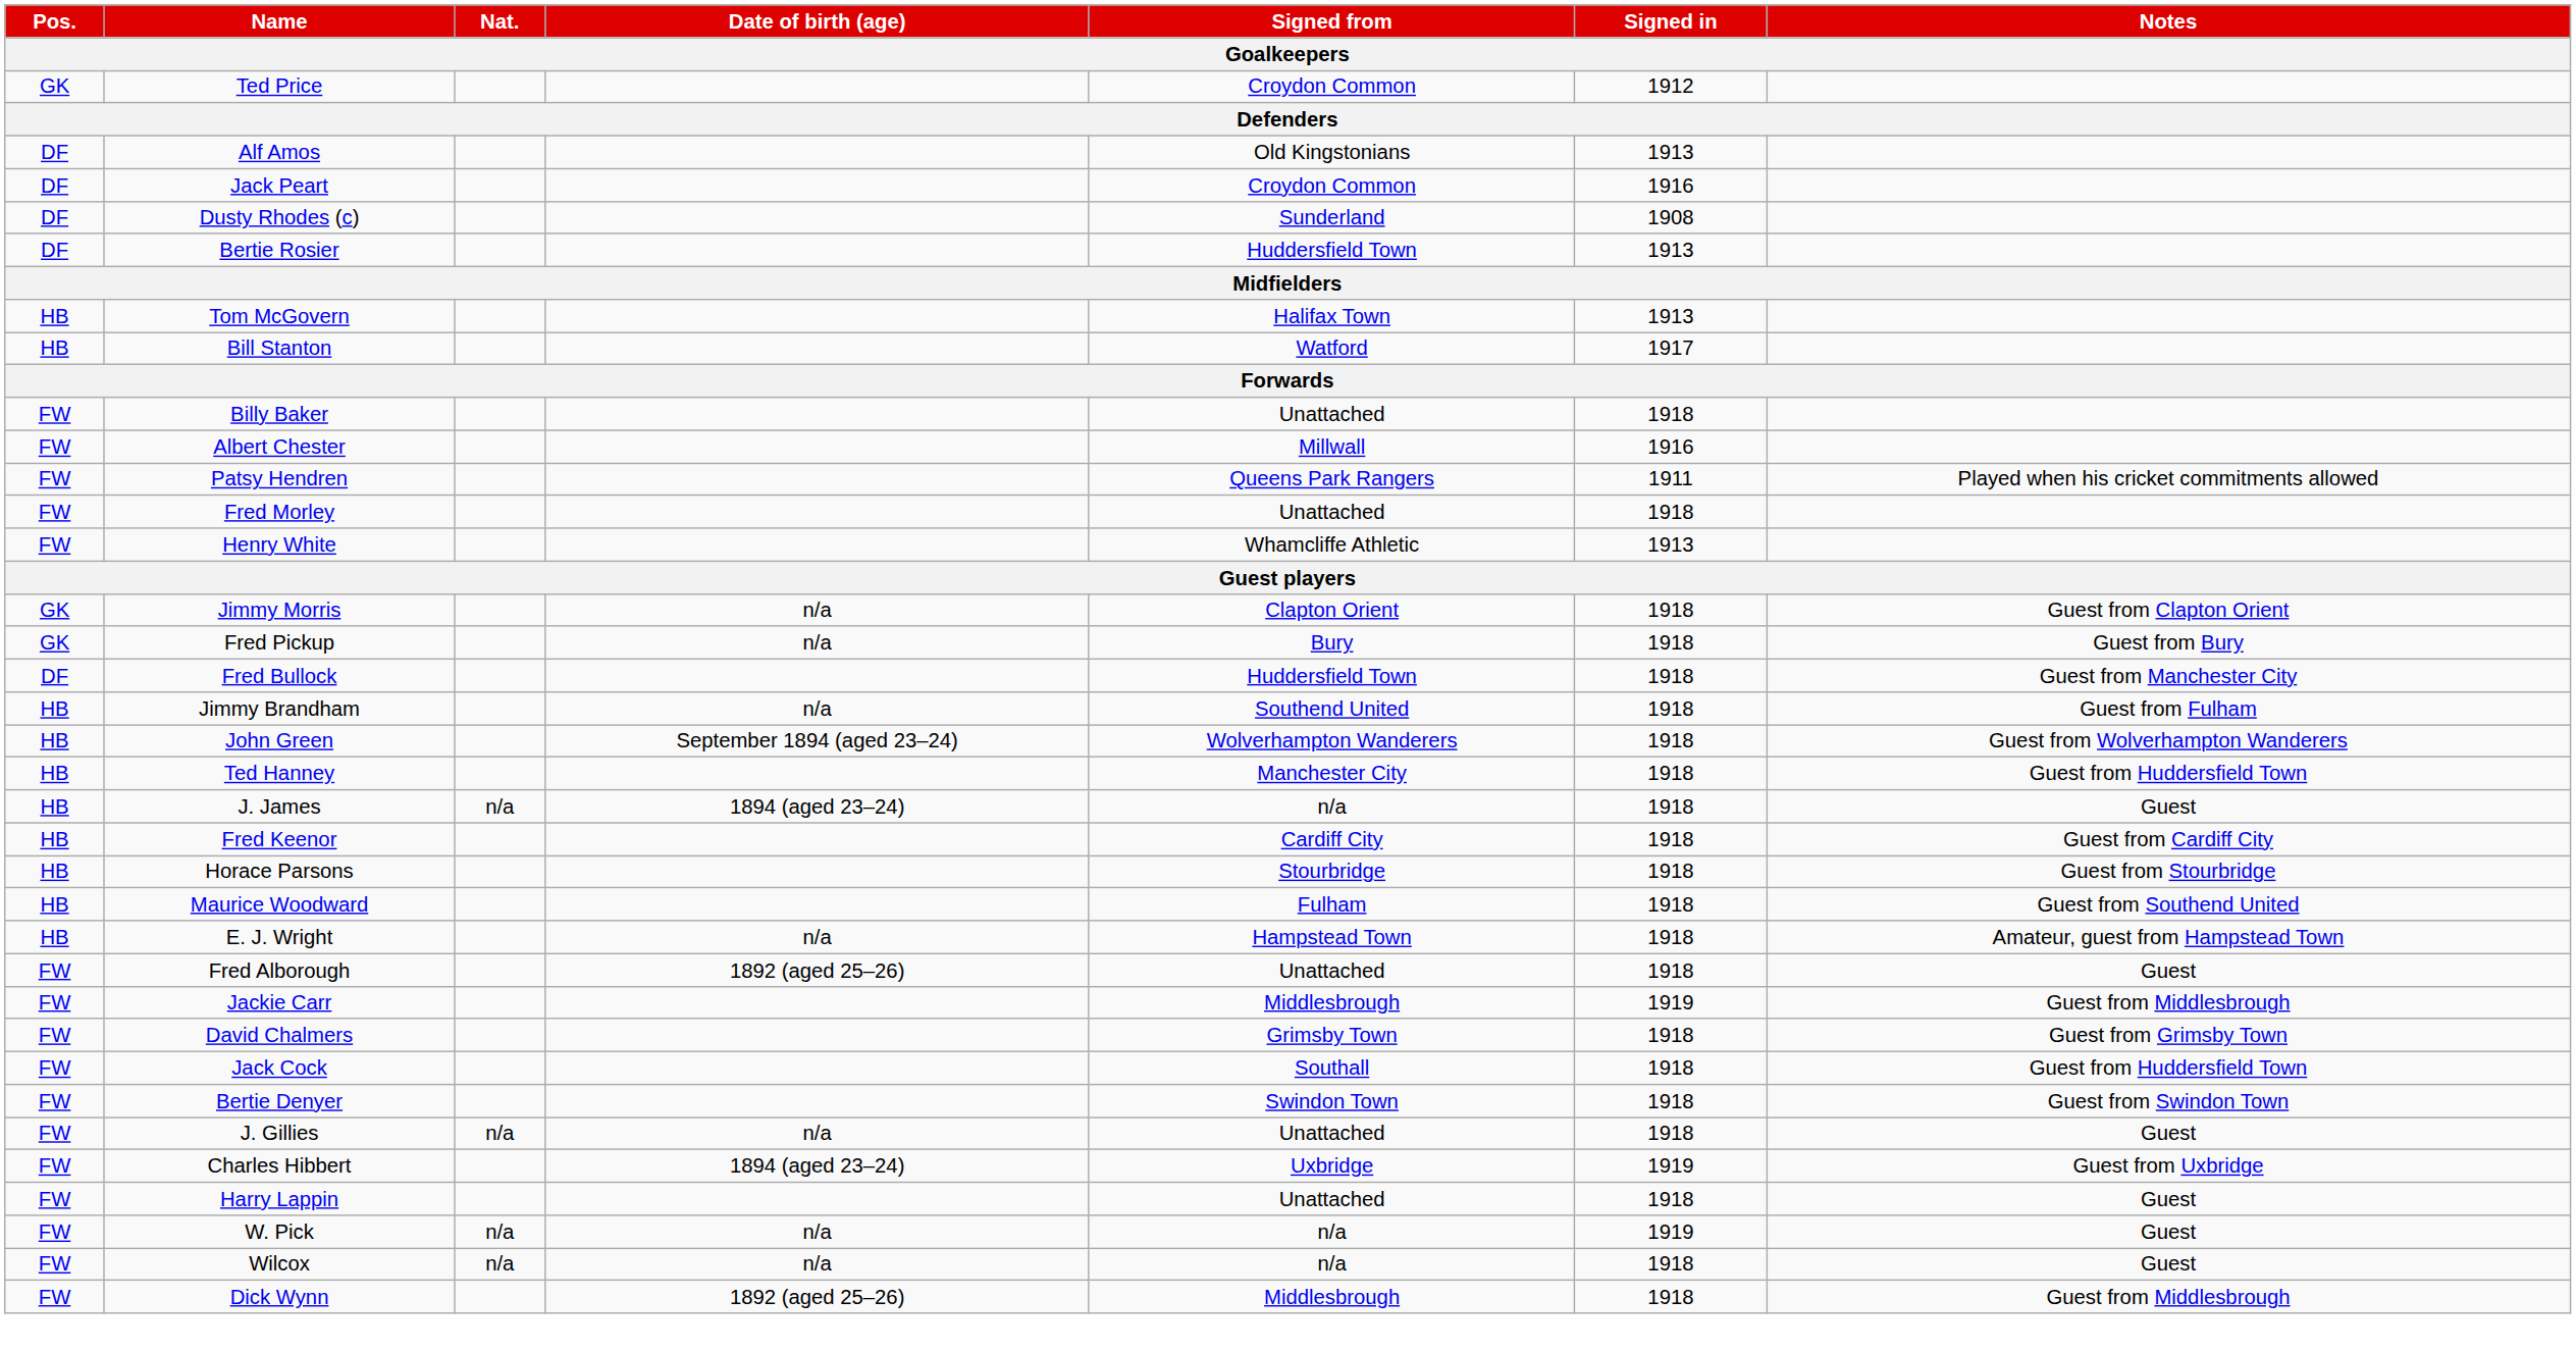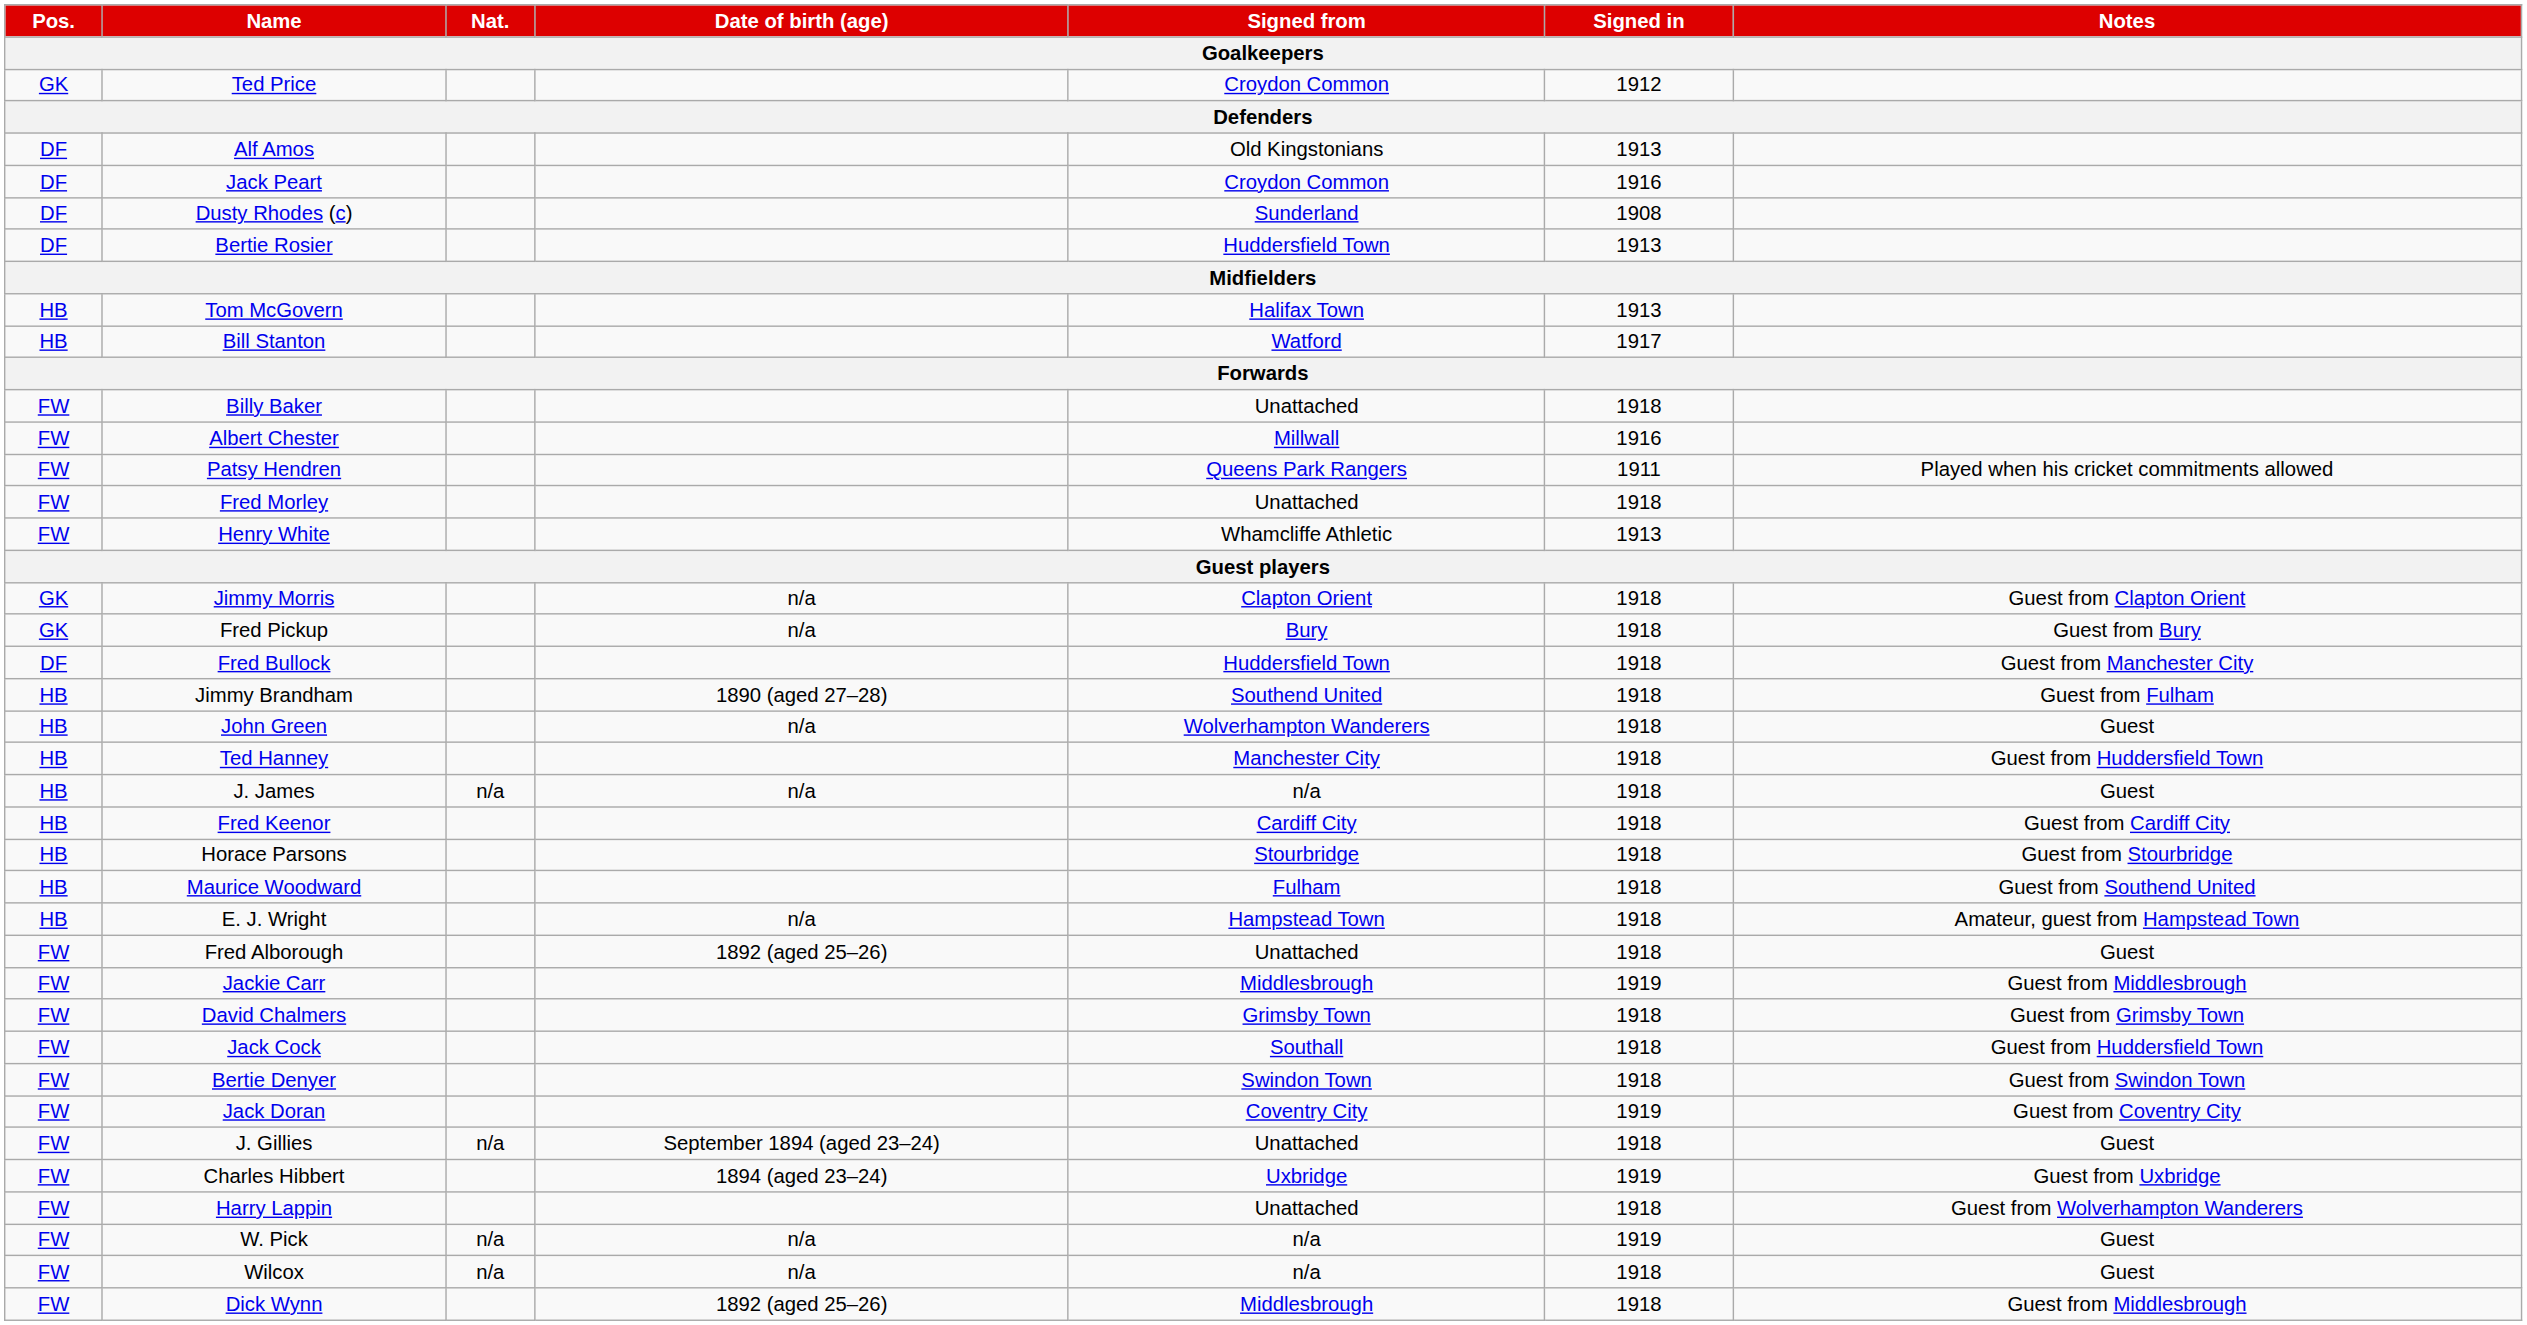Jimmy Brandham | Date of birth (age): n/a -> 1890 (aged 27–28)
John Green | Date of birth (age): September 1894 (aged 23–24) -> n/a
John Green | Notes: Guest from Wolverhampton Wanderers -> Guest
J. James | Date of birth (age): 1894 (aged 23–24) -> n/a
+ row: FW | Jack Doran | Coventry City | 1919 | Guest from Coventry City
J. Gillies | Date of birth (age): n/a -> September 1894 (aged 23–24)
Harry Lappin | Notes: Guest -> Guest from Wolverhampton Wanderers
